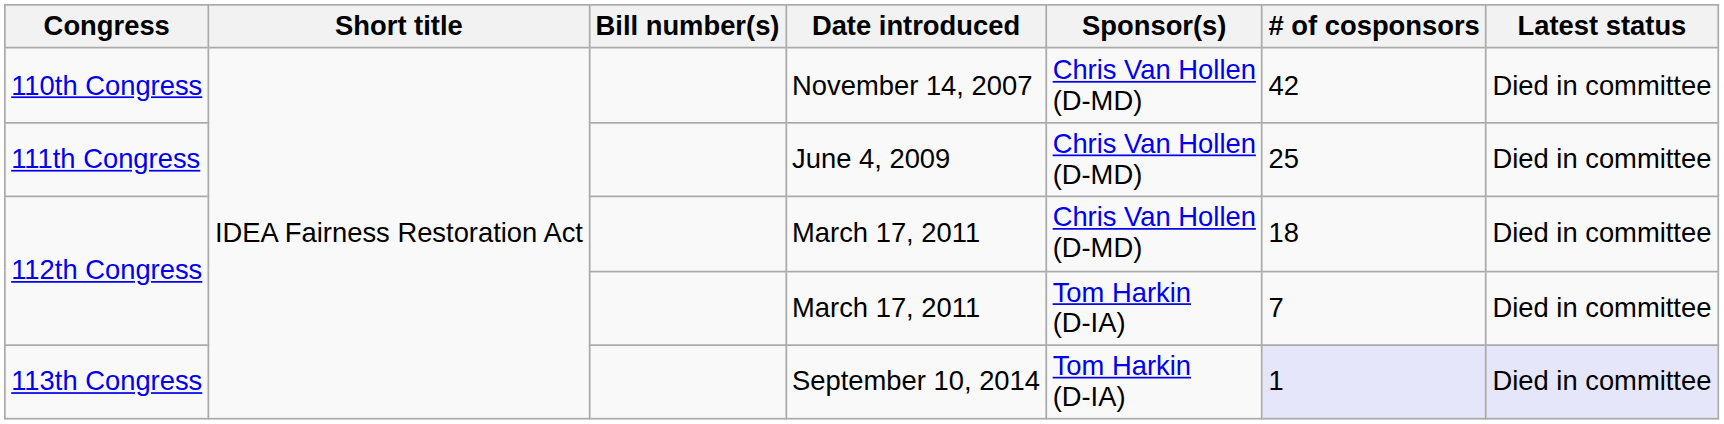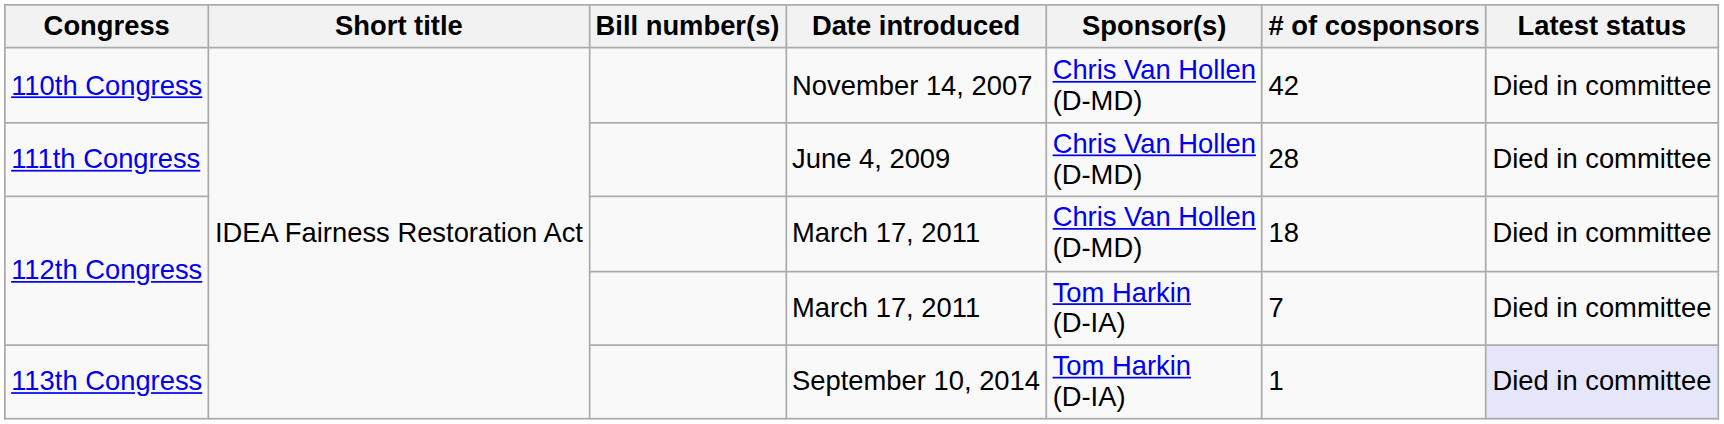111th Congress | # of cosponsors: 25 -> 28
113th Congress | # of cosponsors: lavender background -> no background
